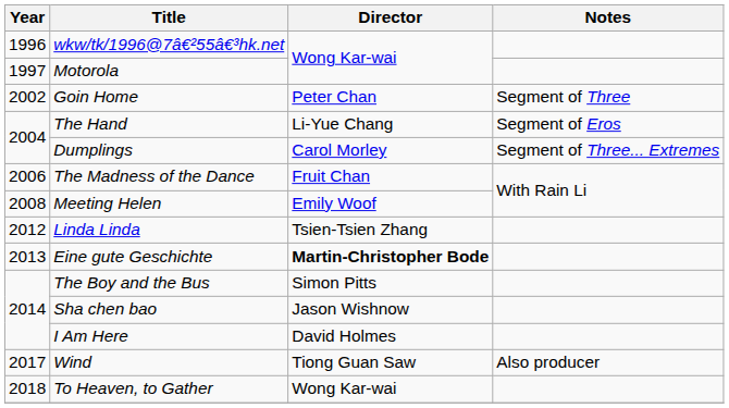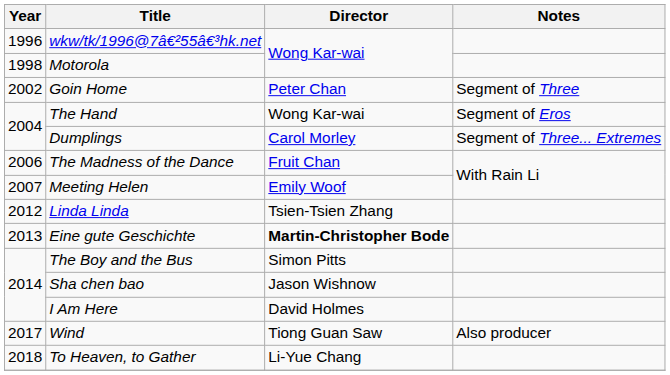Motorola | Year: 1997 -> 1998
The Hand | Director: Li-Yue Chang -> Wong Kar-wai
Meeting Helen | Year: 2008 -> 2007
To Heaven, to Gather | Director: Wong Kar-wai -> Li-Yue Chang
